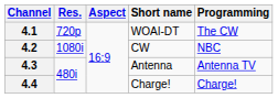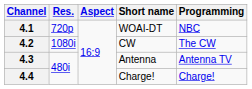4.1 | Programming: The CW -> NBC
4.2 | Programming: NBC -> The CW
